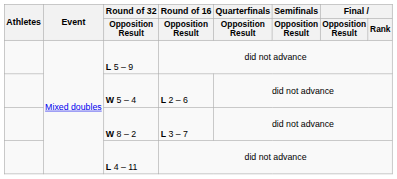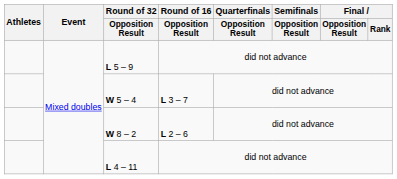W 5 – 4 | Round of 16 / Opposition Result: L 2 – 6 -> L 3 – 7
W 8 – 2 | Round of 16 / Opposition Result: L 3 – 7 -> L 2 – 6
